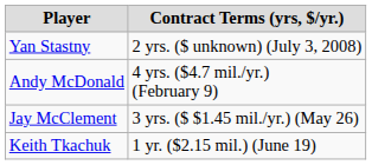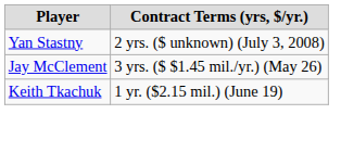- row: Andy McDonald | 4 yrs. ($4.7 mil./yr.) (February 9)
